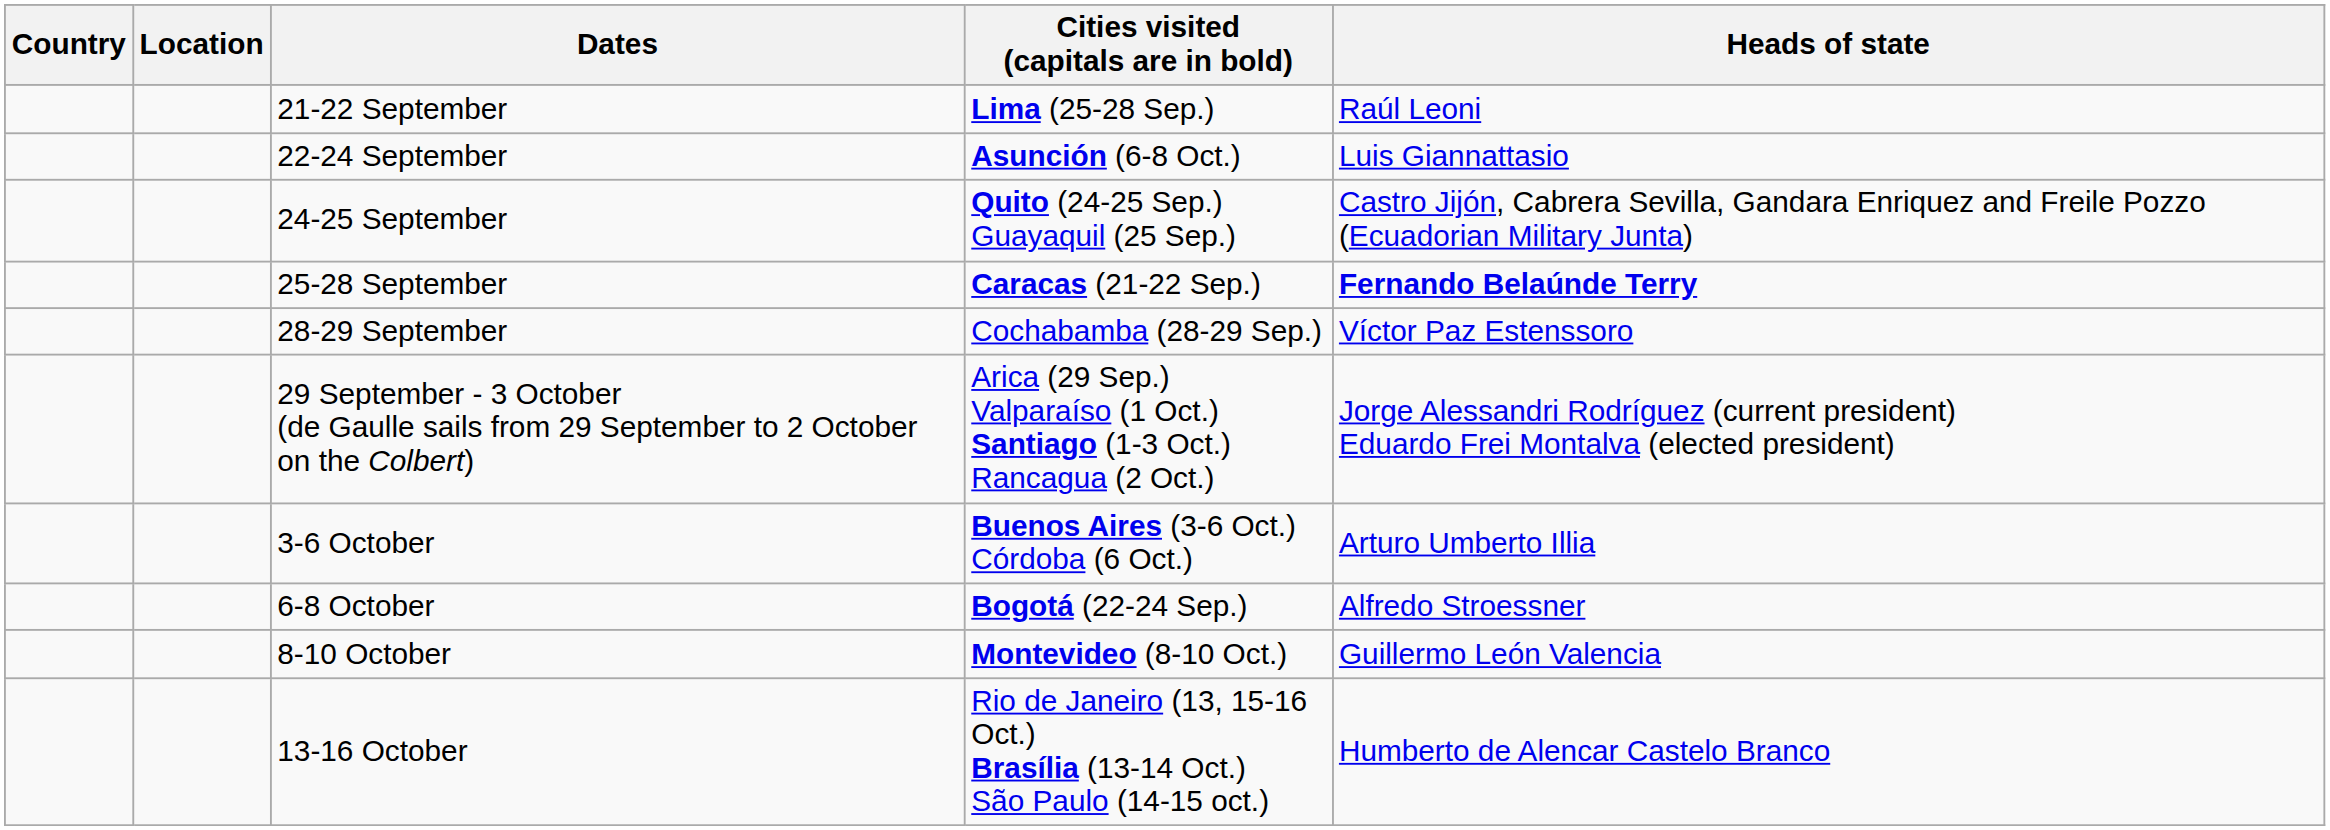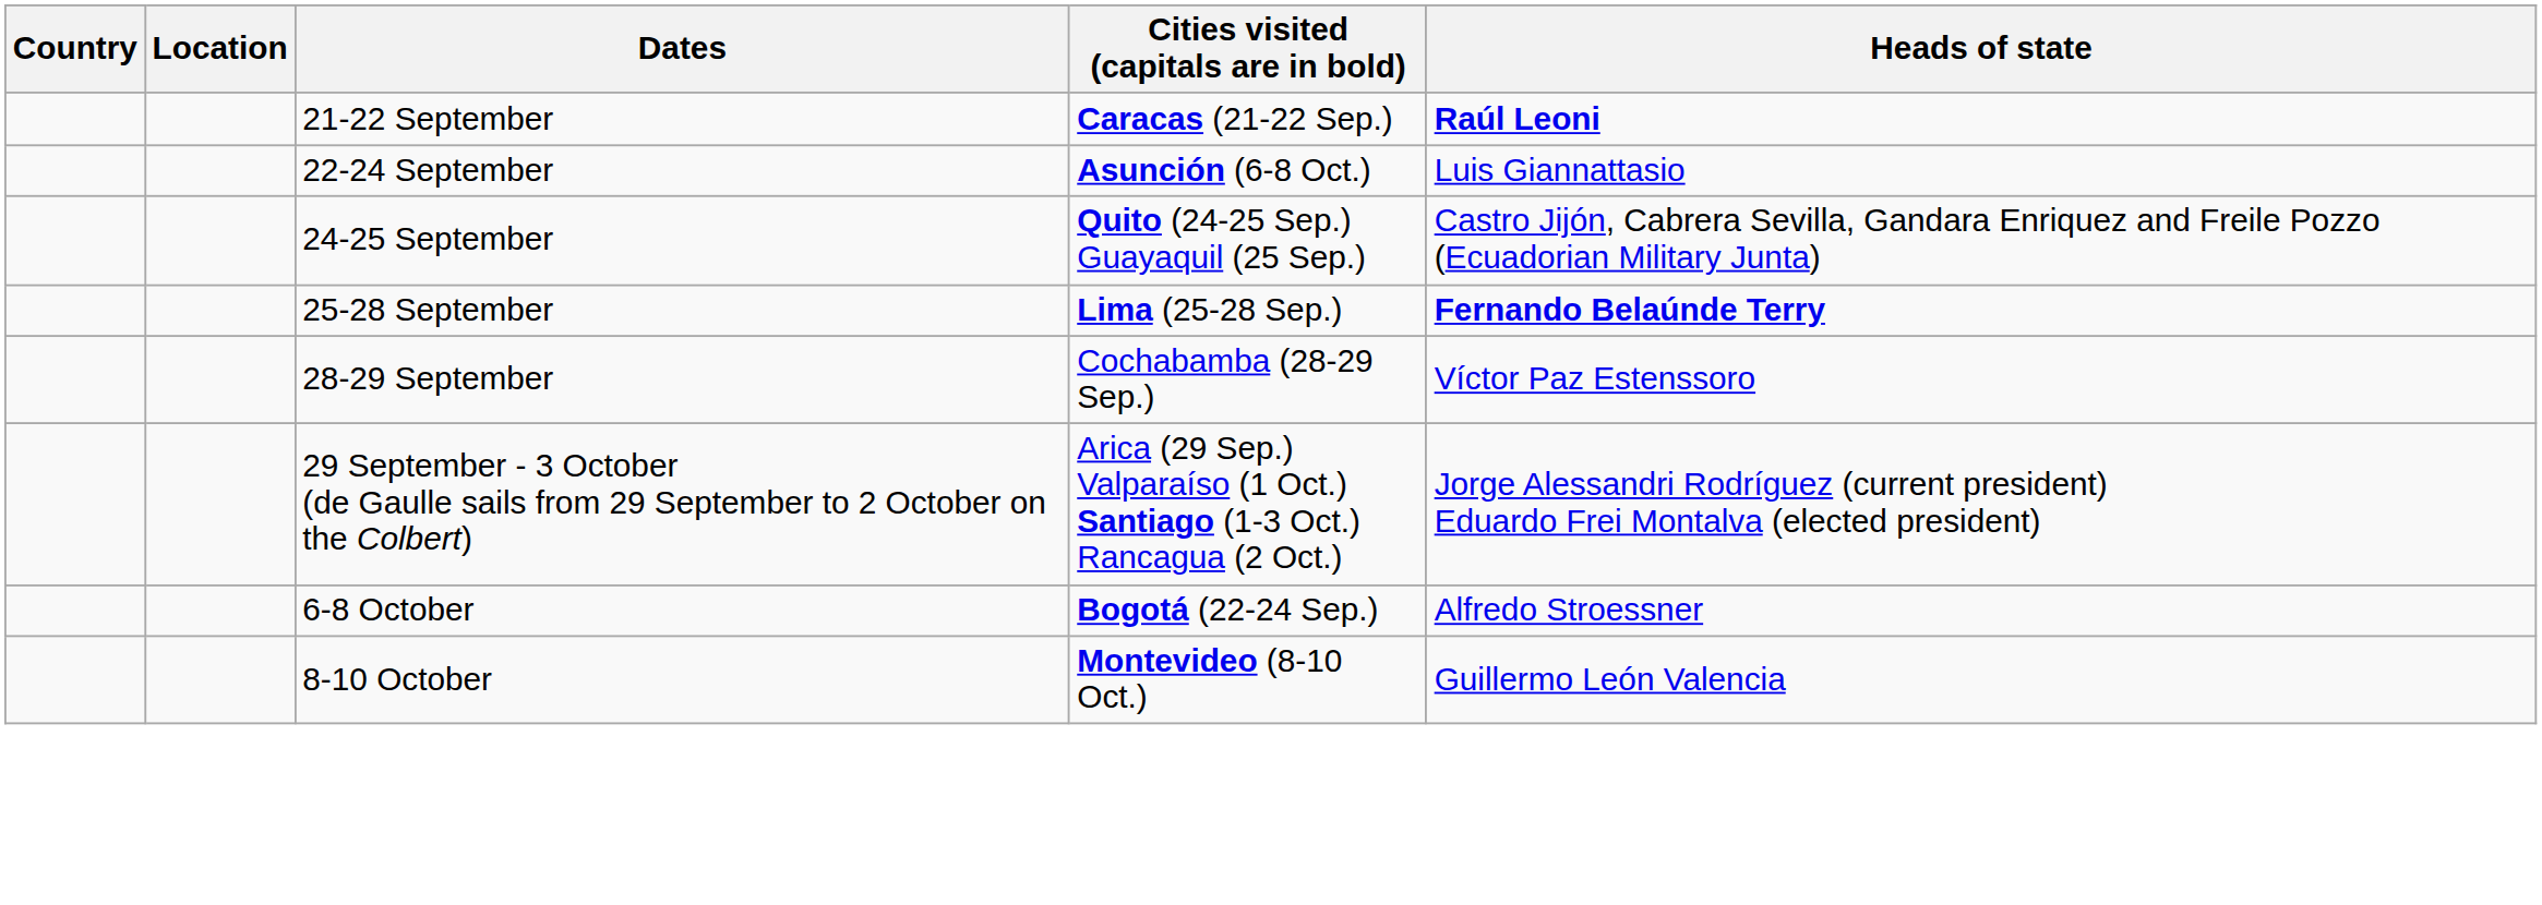21-22 September | Cities visited (capitals are in bold): Lima (25-28 Sep.) -> Caracas (21-22 Sep.)
21-22 September | Heads of state: normal -> bold
25-28 September | Cities visited (capitals are in bold): Caracas (21-22 Sep.) -> Lima (25-28 Sep.)
- row: 3-6 October | Buenos Aires (3-6 Oct.) Córdoba (6 Oct.) | Arturo Umberto Illia
- row: 13-16 October | Rio de Janeiro (13, 15-16 Oct.) Brasília (13-14 Oct.) São Paulo (14-15 oct.) | Humberto de Alencar Castelo Branco
